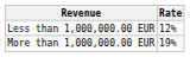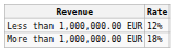More than 1,000,000.00 EUR | Rate: 19% -> 18%
